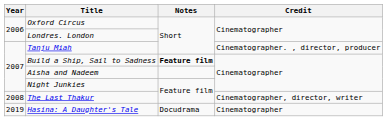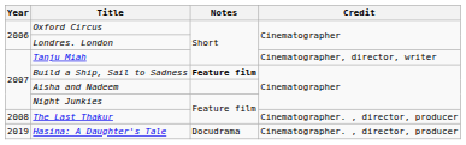Tanju Miah | Credit: Cinematographer. , director, producer -> Cinematographer, director, writer
The Last Thakur | Credit: Cinematographer, director, writer -> Cinematographer. , director, producer
Hasina: A Daughter's Tale | Credit: Cinematographer -> Cinematographer. , director, producer
